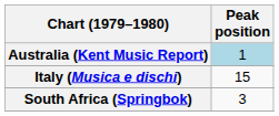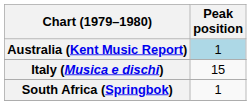South Africa (Springbok) | Peak position: 3 -> 1
